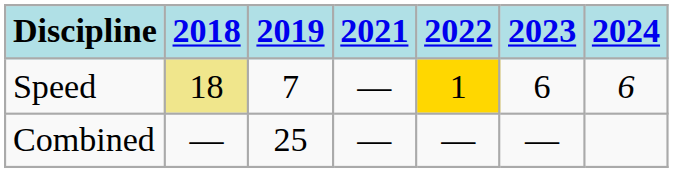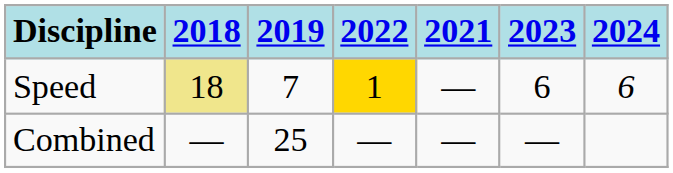columns swapped: 2021 <-> 2022
